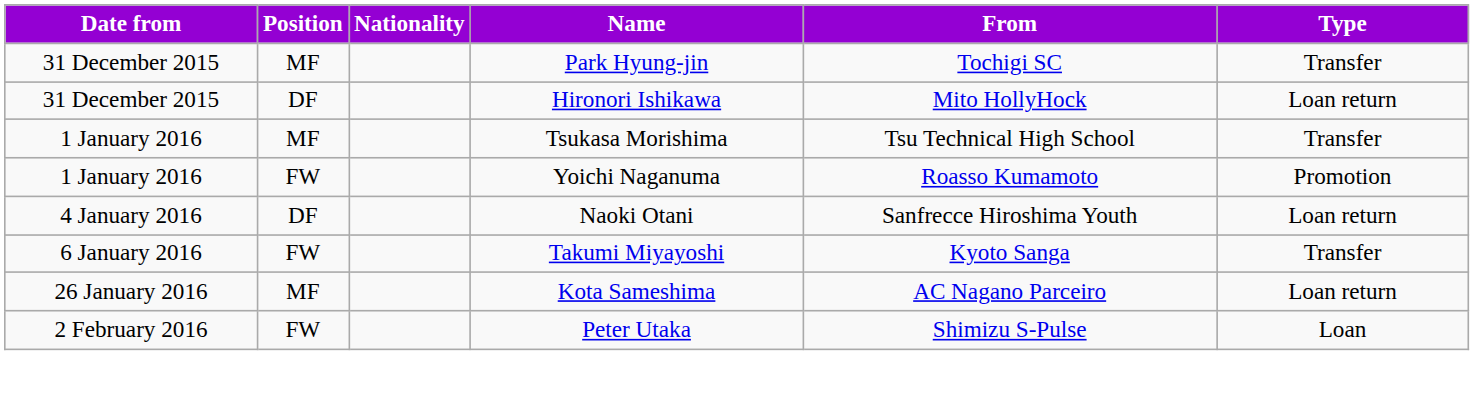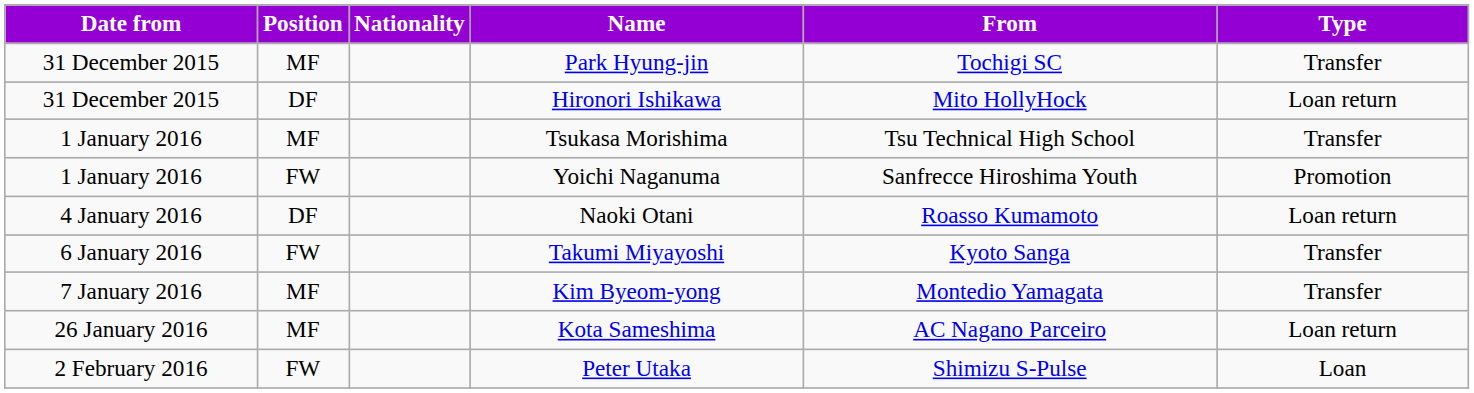Yoichi Naganuma | From: Roasso Kumamoto -> Sanfrecce Hiroshima Youth
Naoki Otani | From: Sanfrecce Hiroshima Youth -> Roasso Kumamoto
+ row: 7 January 2016 | MF | Kim Byeom-yong | Montedio Yamagata | Transfer
